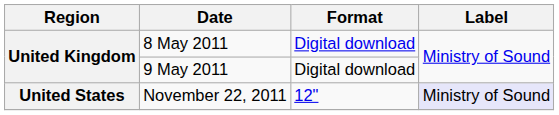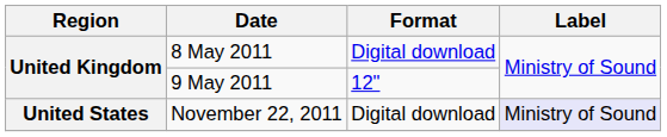9 May 2011 | Format: Digital download -> 12"
November 22, 2011 | Format: 12" -> Digital download
